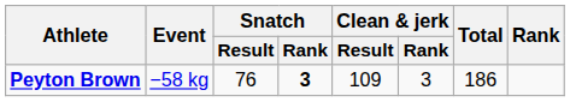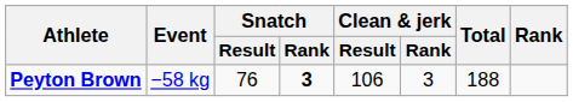Peyton Brown | Clean & jerk / Result: 109 -> 106
Peyton Brown | Total: 186 -> 188
